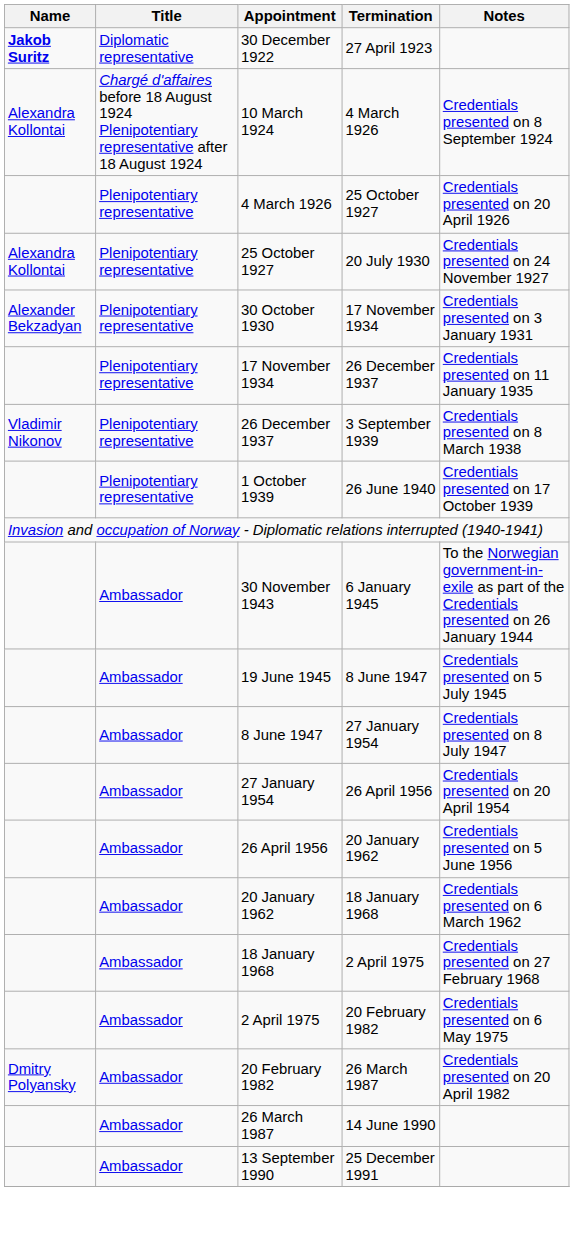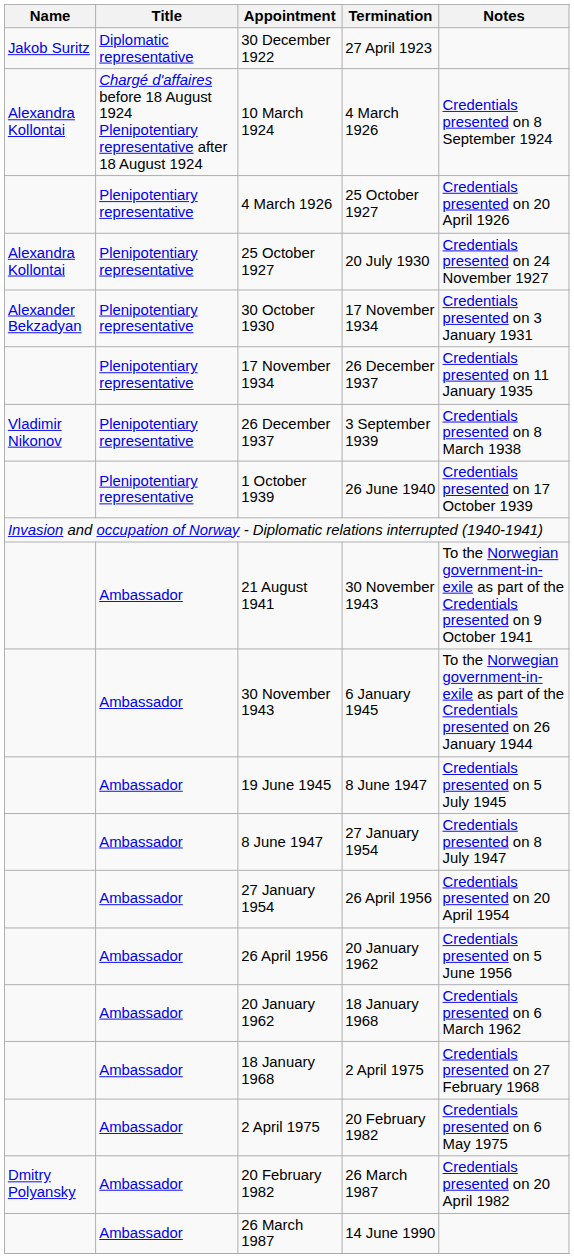30 December 1922 | Name: bold -> normal
+ row: Ambassador | 21 August 1941 | 30 November 1943 | To the Norwegian government-in-exile as part of the Credentials presented on 9 October 1941
- row: Ambassador | 13 September 1990 | 25 December 1991
